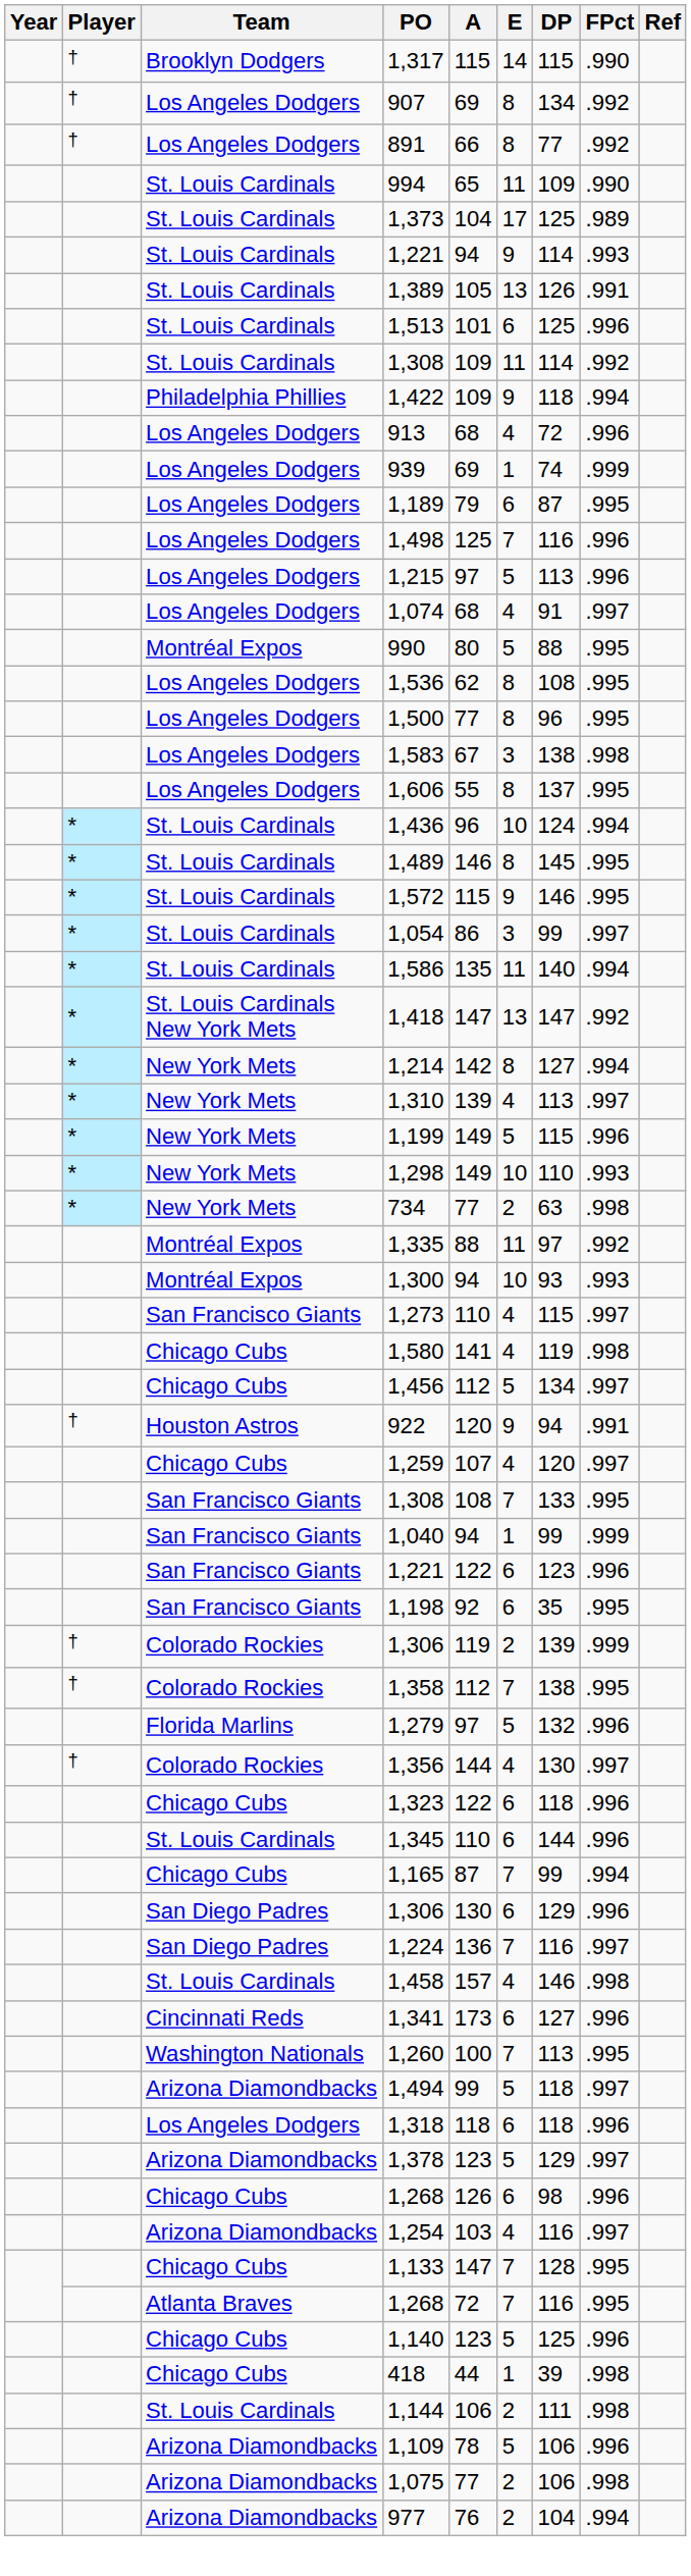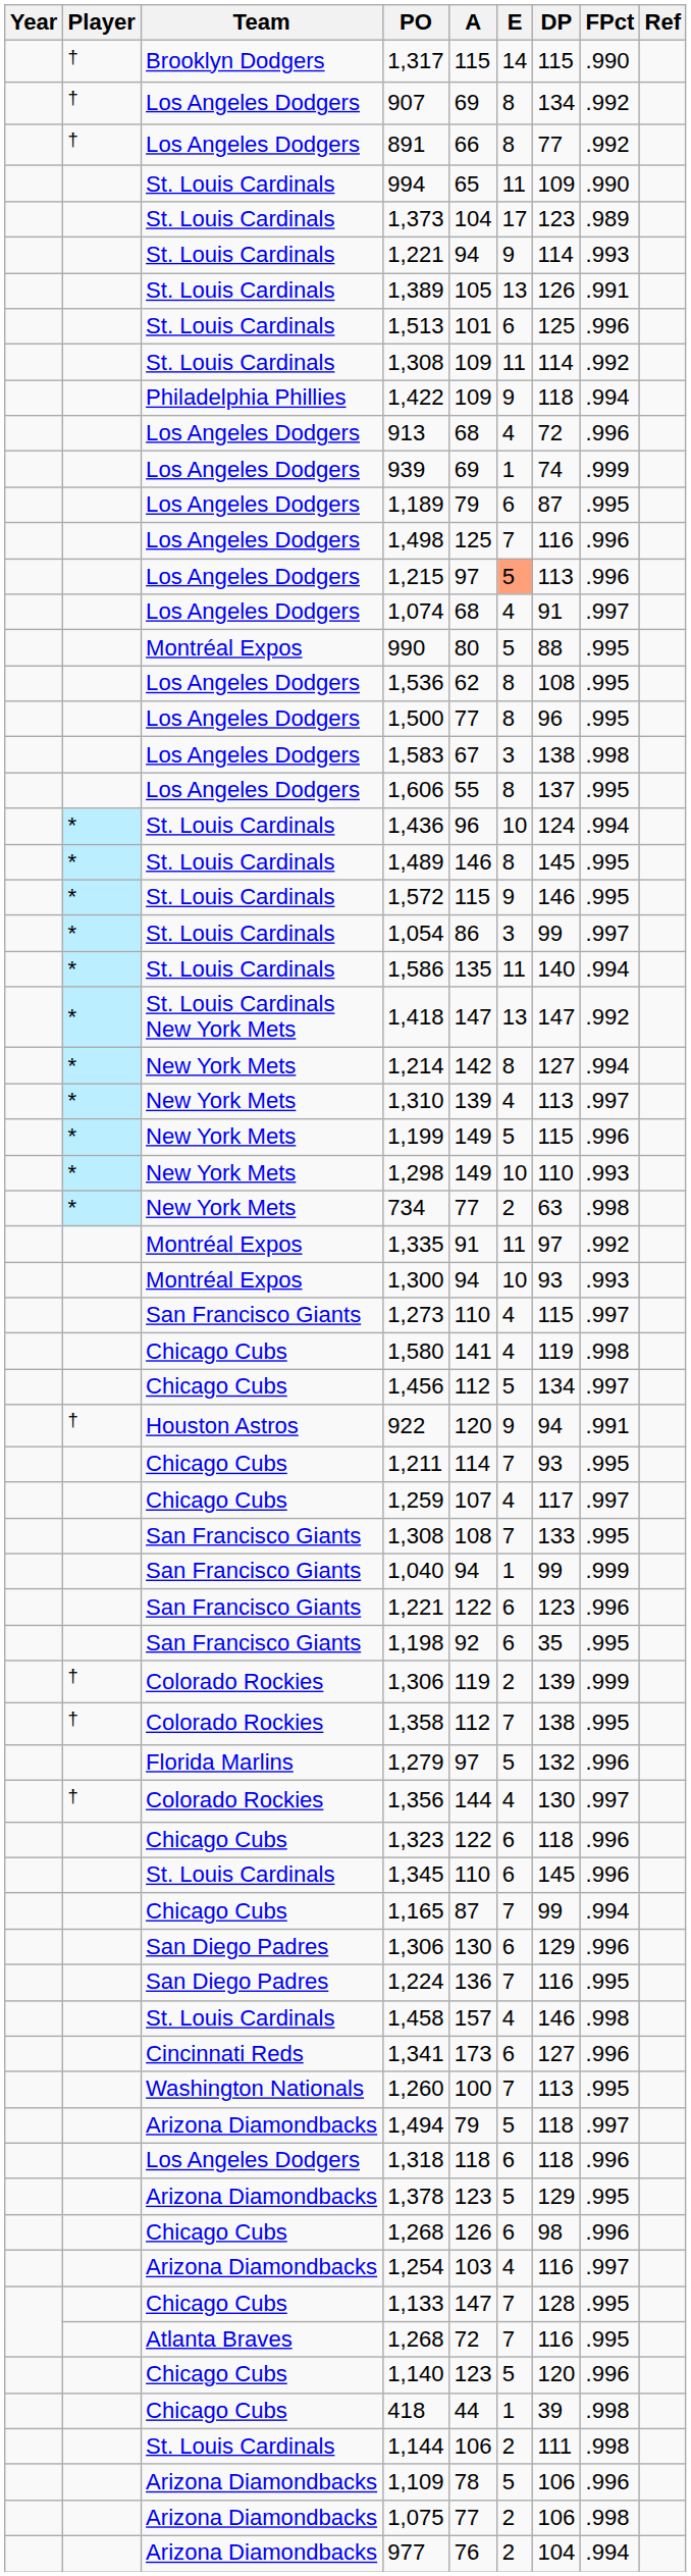1,373 | DP: 125 -> 123
1,215 | E: no background -> lightsalmon background
1,335 | A: 88 -> 91
+ row: Chicago Cubs | 1,211 | 114 | 7 | 93 | .995
1,259 | DP: 120 -> 117
1,345 | DP: 144 -> 145
1,224 | FPct: .997 -> .995
1,494 | A: 99 -> 79
1,378 | FPct: .997 -> .995
1,140 | DP: 125 -> 120
